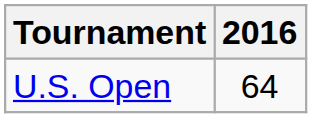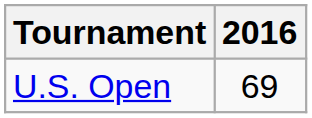U.S. Open | 2016: 64 -> 69
